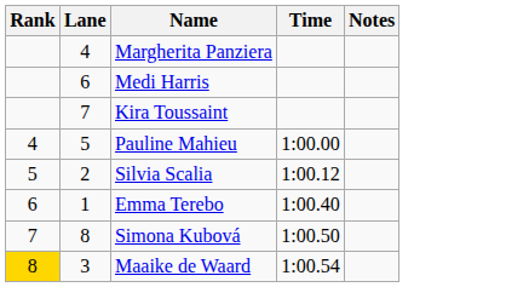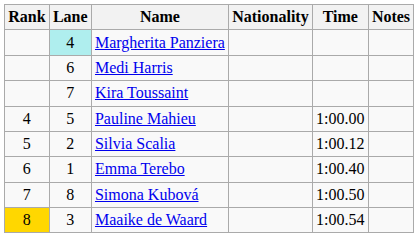+ column: Nationality
Margherita Panziera | Lane: no background -> paleturquoise background
